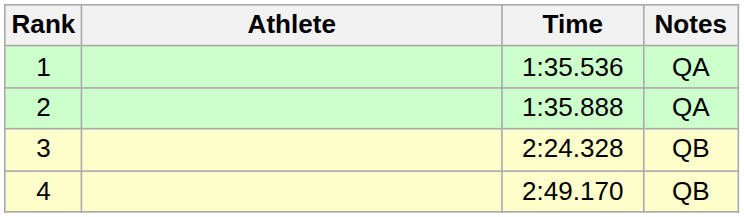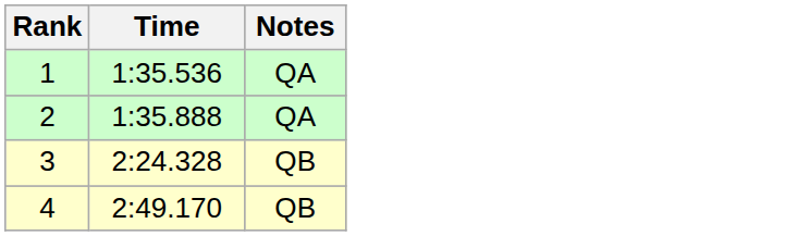- column: Athlete
